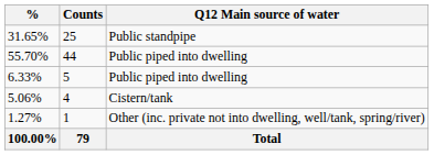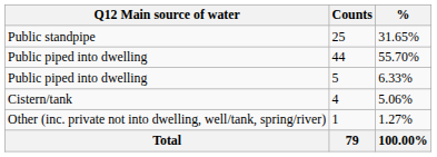columns swapped: Q12 Main source of water <-> %
